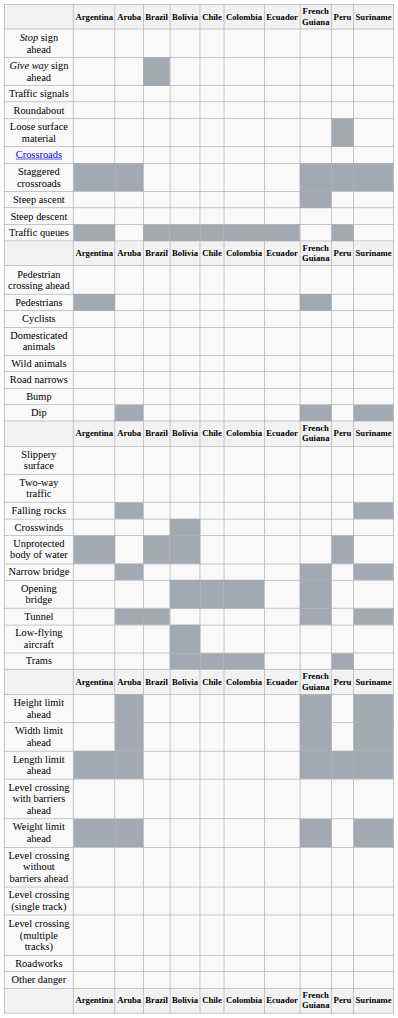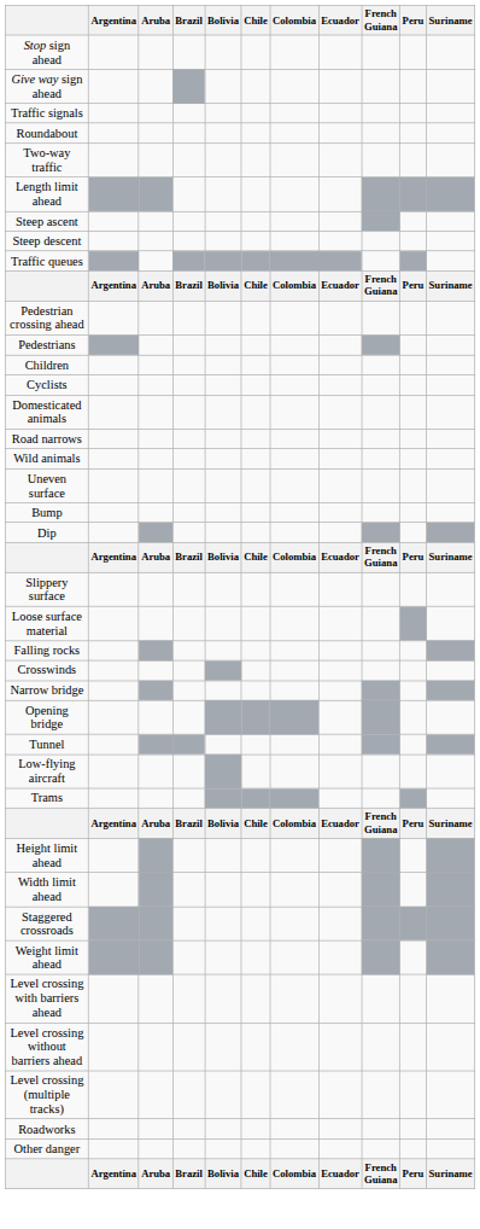rows swapped: Two-way traffic <-> Loose surface material
- row: Crossroads
rows swapped: Staggered crossroads <-> Length limit ahead
+ row: Children
rows swapped: Wild animals <-> Road narrows
+ row: Uneven surface
- row: Unprotected body of water
rows swapped: Weight limit ahead <-> Level crossing with barriers ahead
- row: Level crossing (single track)
